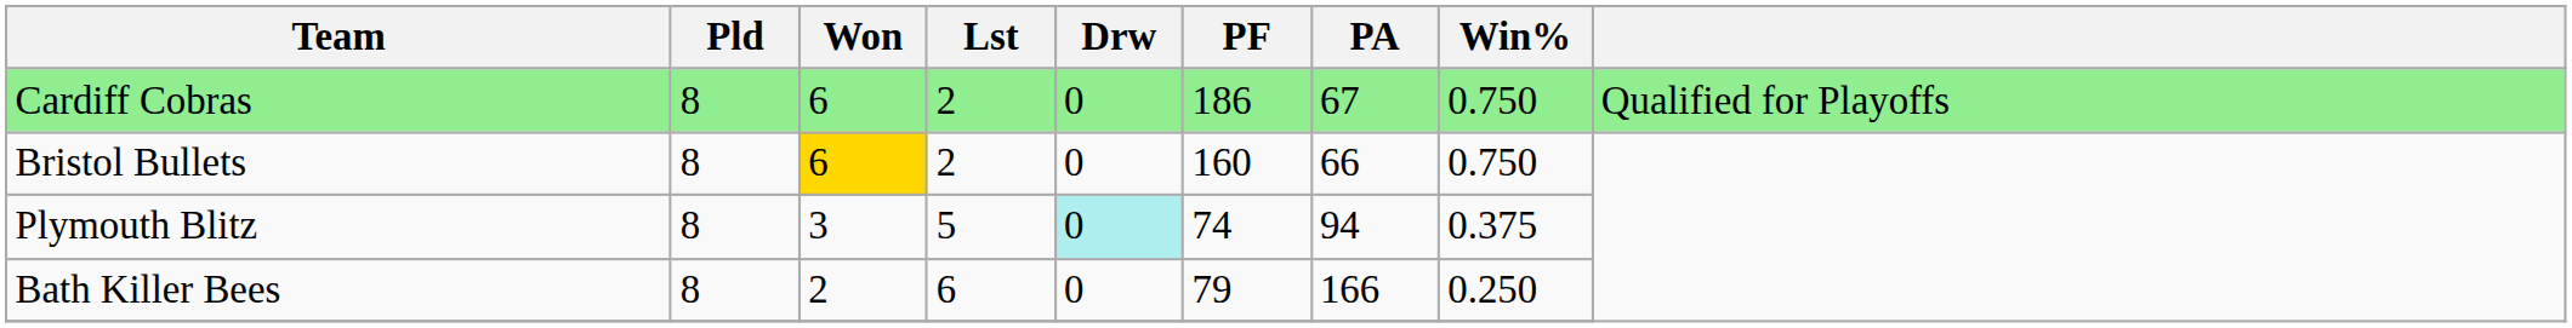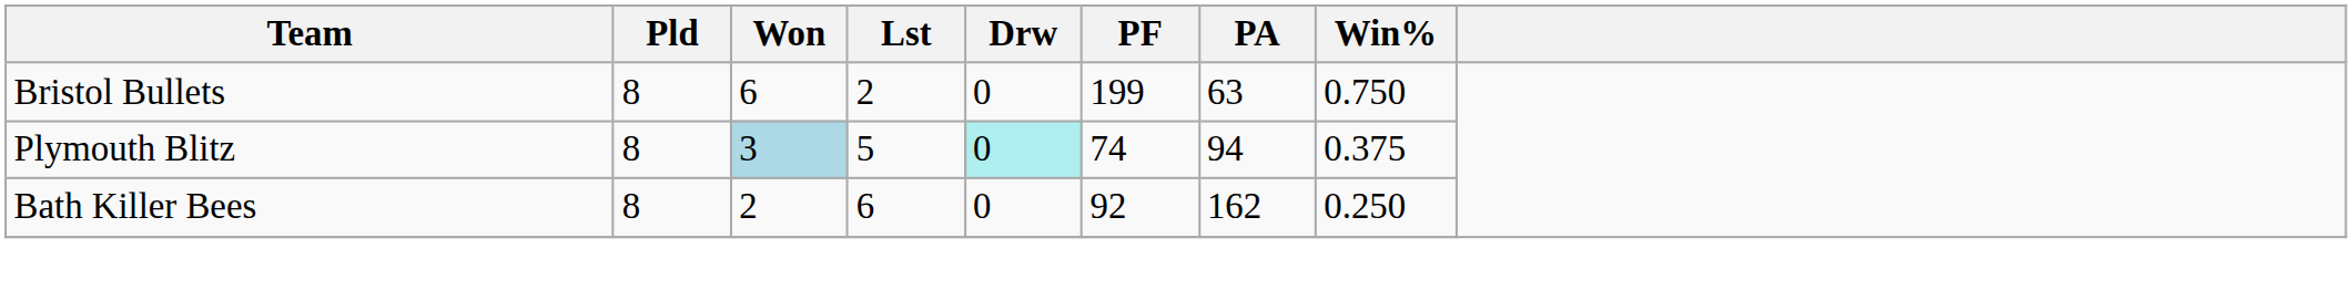- row: Cardiff Cobras | 8 | 6 | 2 | 0 | 186 | 67 | 0.750 | Qualified for Playoffs
Bristol Bullets | Won: gold background -> no background
Bristol Bullets | PF: 160 -> 199
Bristol Bullets | PA: 66 -> 63
Plymouth Blitz | Won: no background -> lightblue background
Bath Killer Bees | PF: 79 -> 92
Bath Killer Bees | PA: 166 -> 162
